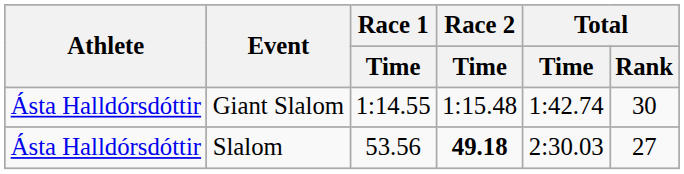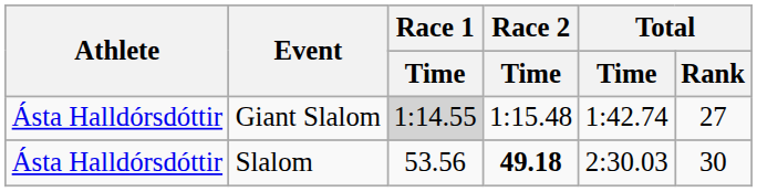Giant Slalom | Race 1 / Time: no background -> lightgrey background
Giant Slalom | Total / Rank: 30 -> 27
Slalom | Total / Rank: 27 -> 30
